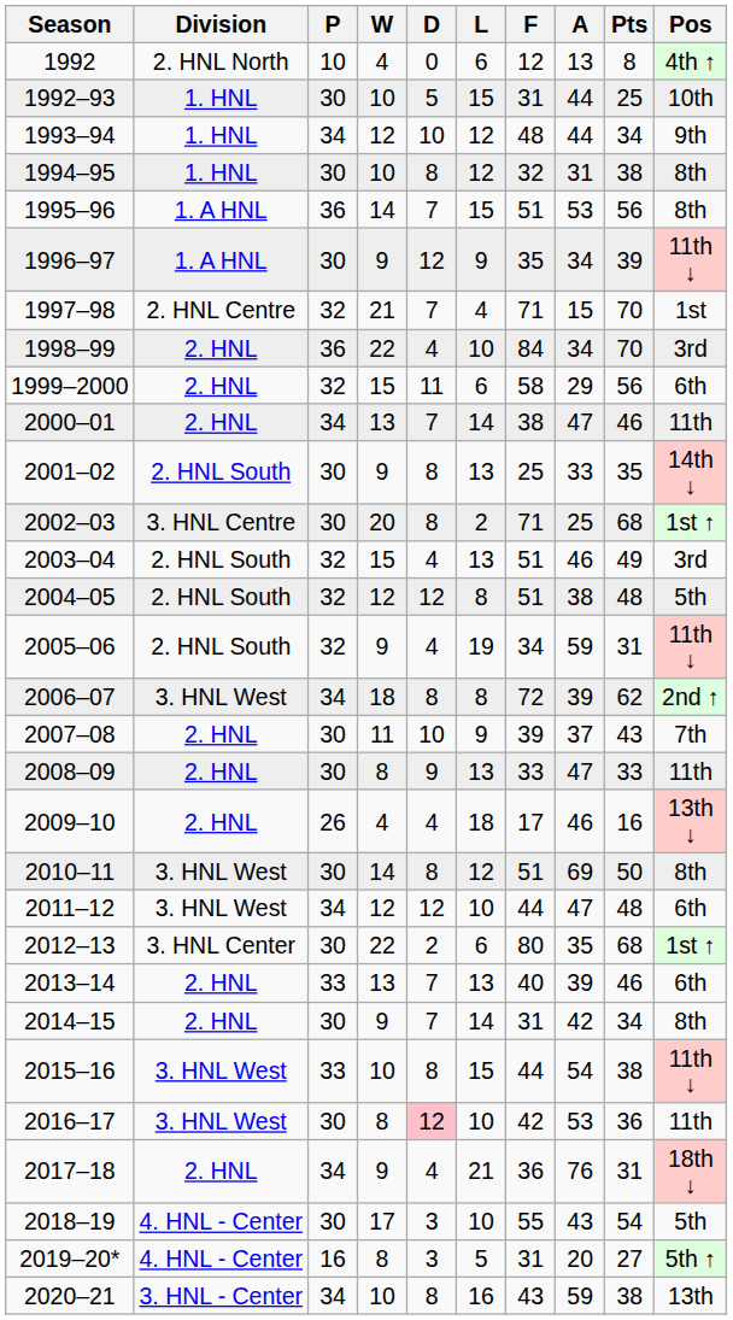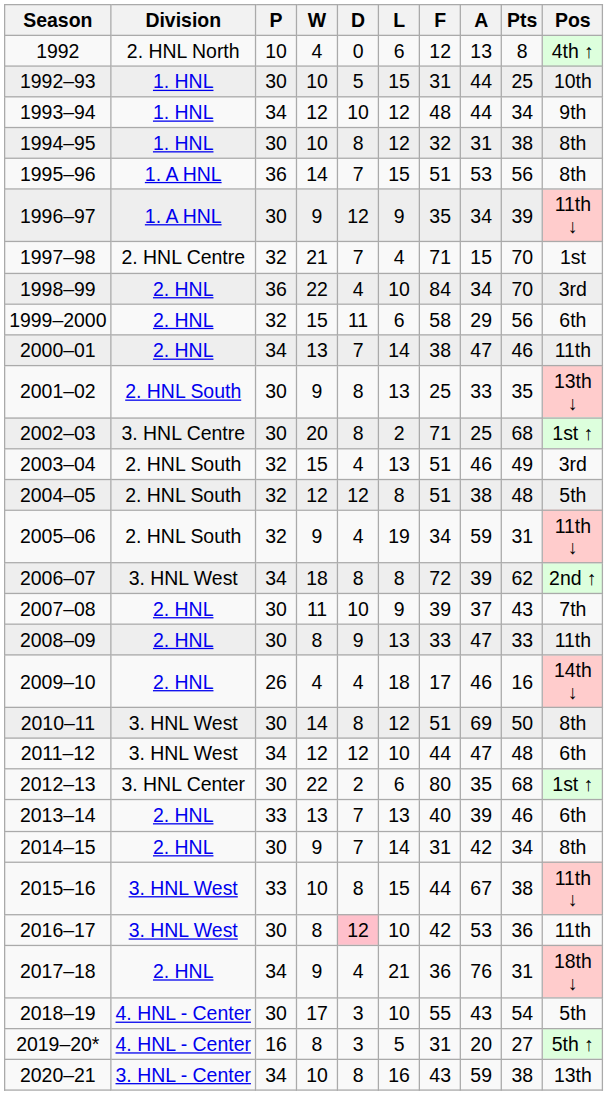2001–02 | Pos: 14th ↓ -> 13th ↓
2009–10 | Pos: 13th ↓ -> 14th ↓
2015–16 | A: 54 -> 67
